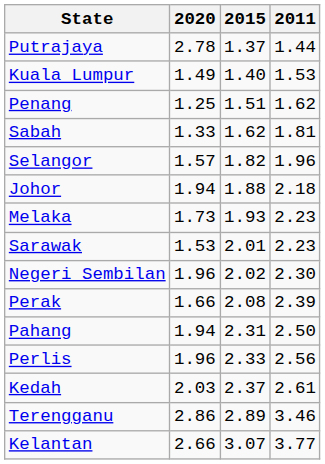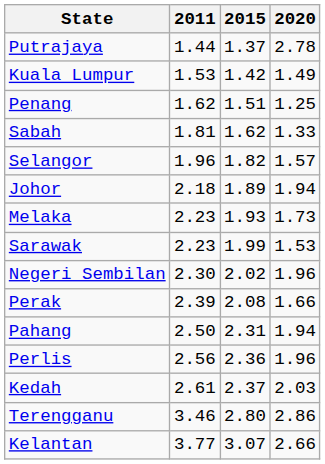columns swapped: 2011 <-> 2020
Kuala Lumpur | 2015: 1.40 -> 1.42
Johor | 2015: 1.88 -> 1.89
Sarawak | 2015: 2.01 -> 1.99
Perlis | 2015: 2.33 -> 2.36
Terengganu | 2015: 2.89 -> 2.80
